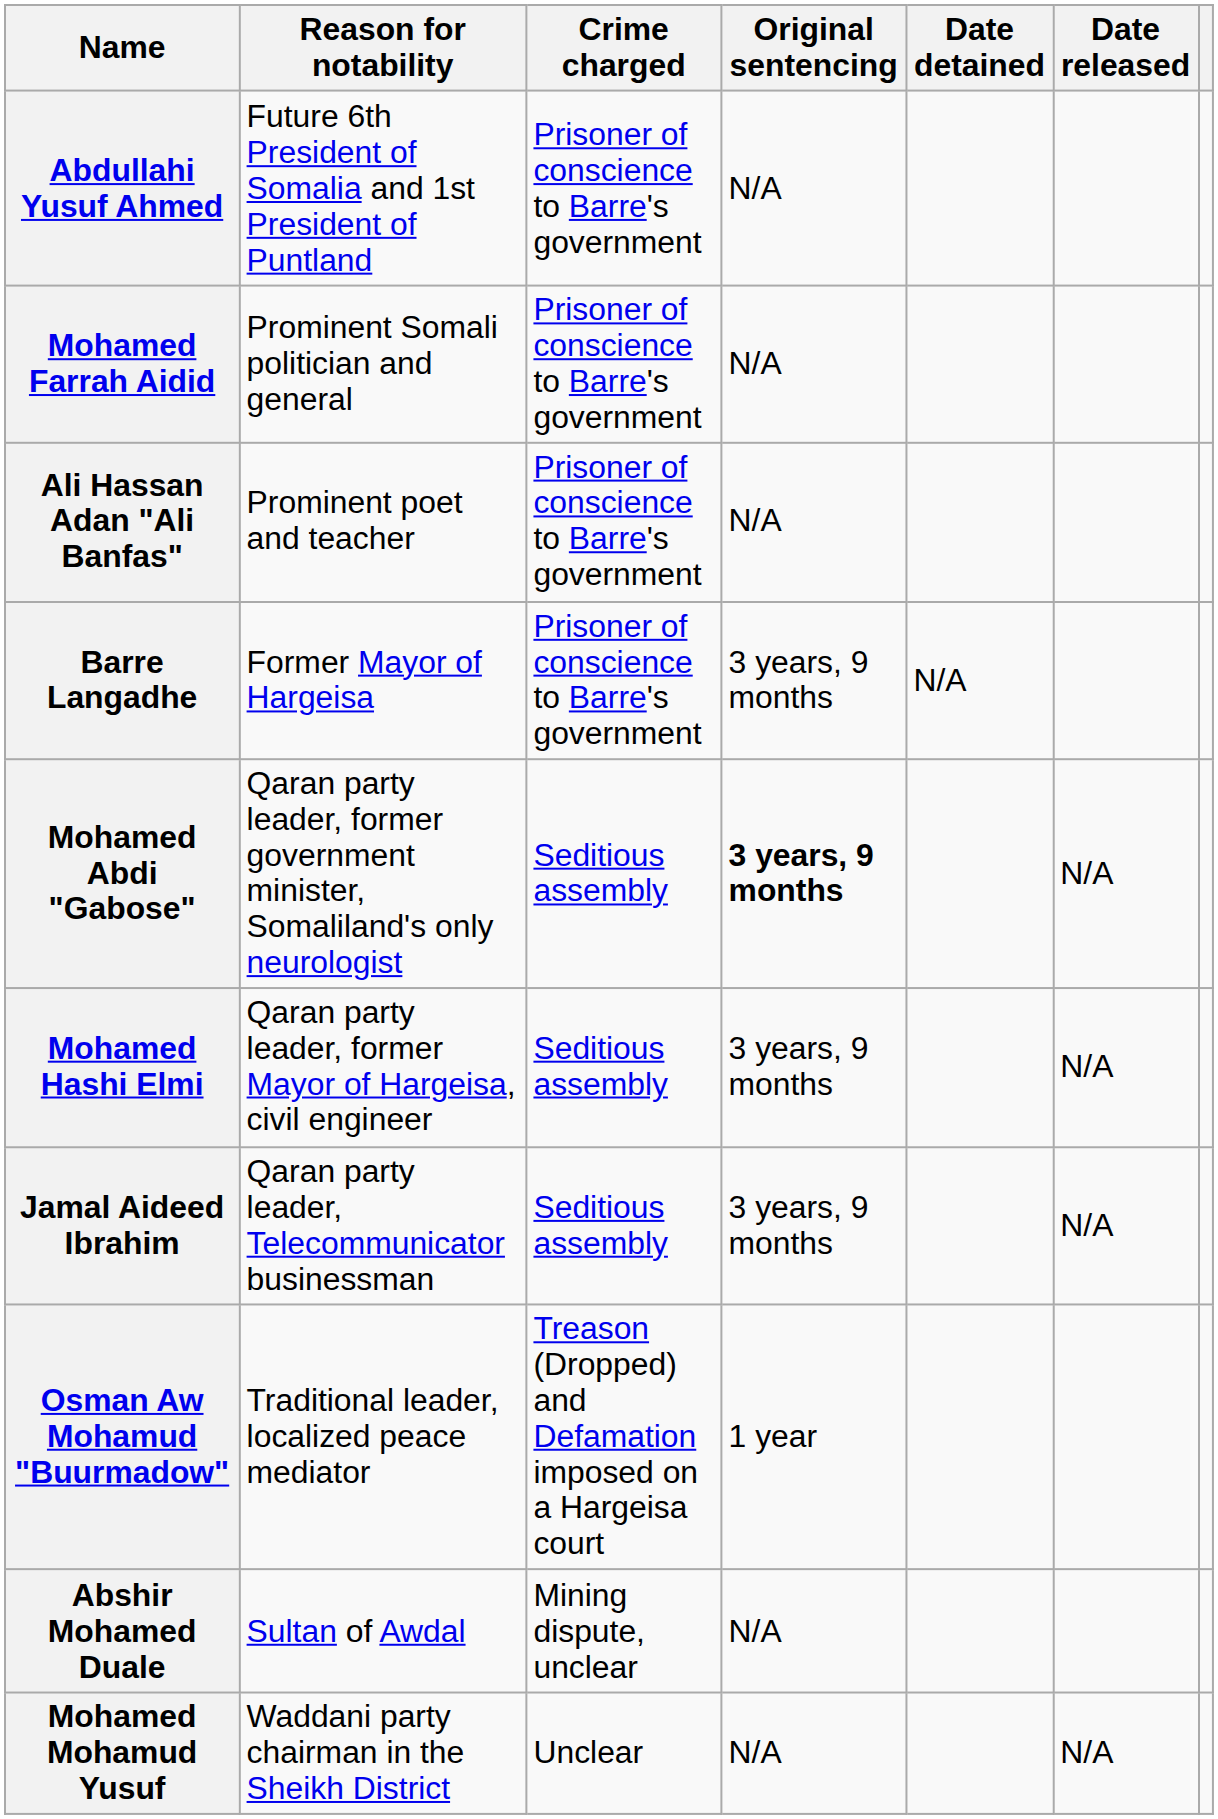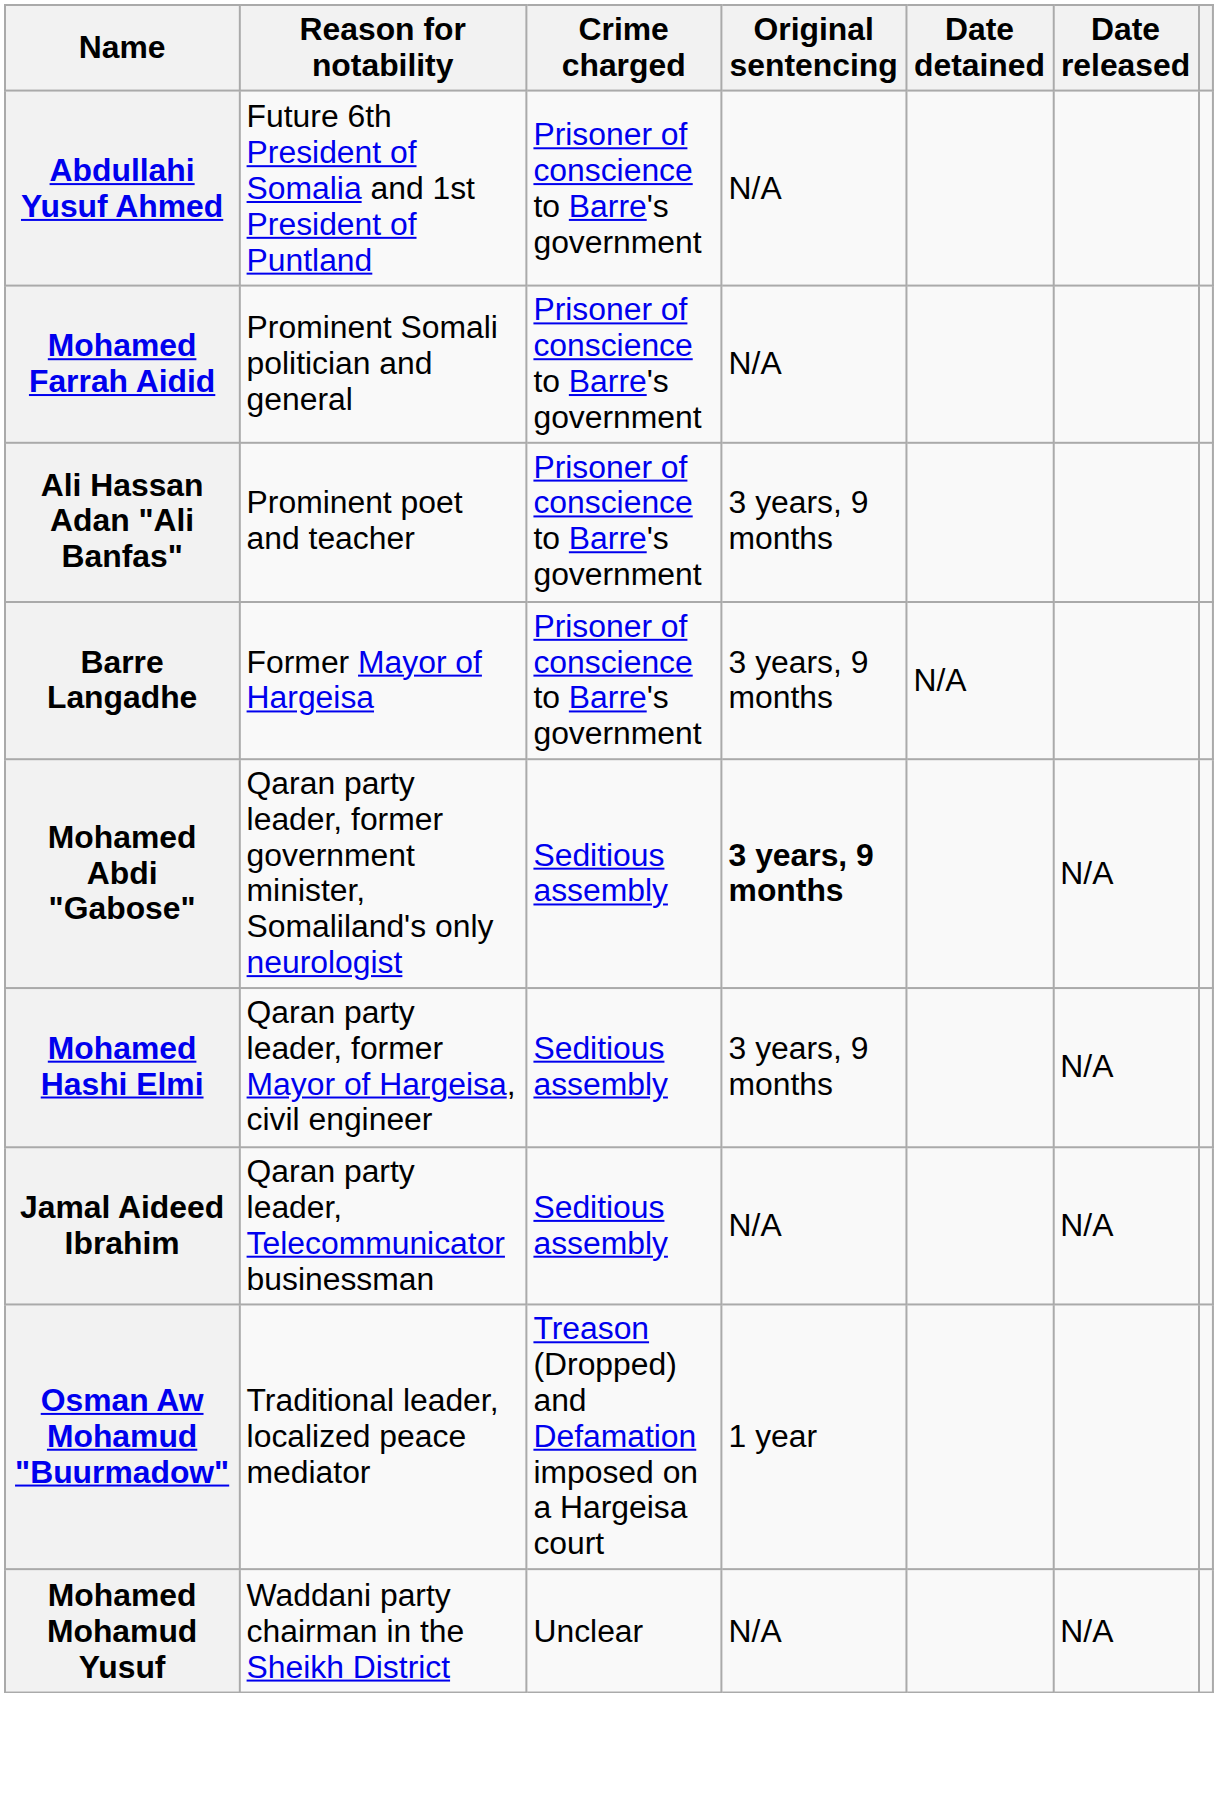Ali Hassan Adan "Ali Banfas" | Original sentencing: N/A -> 3 years, 9 months
Jamal Aideed Ibrahim | Original sentencing: 3 years, 9 months -> N/A
- row: Abshir Mohamed Duale | Sultan of Awdal | Mining dispute, unclear | N/A
